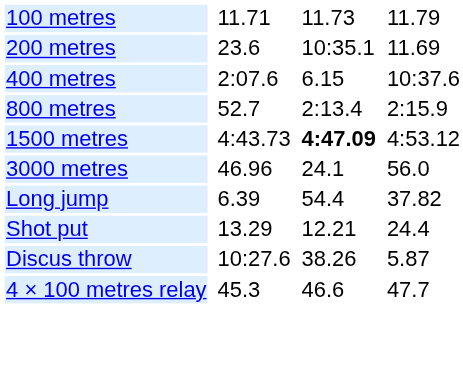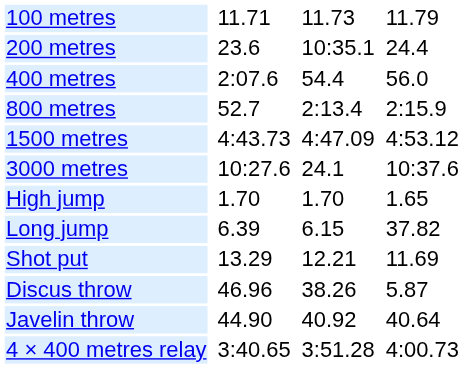200 metres | column 7: 11.69 -> 24.4
400 metres | column 5: 6.15 -> 54.4
400 metres | column 7: 10:37.6 -> 56.0
1500 metres | column 5: bold -> normal
3000 metres | column 3: 46.96 -> 10:27.6
3000 metres | column 7: 56.0 -> 10:37.6
+ row: High jump | 1.70 | 1.70 | 1.65
Long jump | column 5: 54.4 -> 6.15
Shot put | column 7: 24.4 -> 11.69
Discus throw | column 3: 10:27.6 -> 46.96
+ row: Javelin throw | 44.90 | 40.92 | 40.64
- row: 4 × 100 metres relay | 45.3 | 46.6 | 47.7
+ row: 4 × 400 metres relay | 3:40.65 | 3:51.28 | 4:00.73
